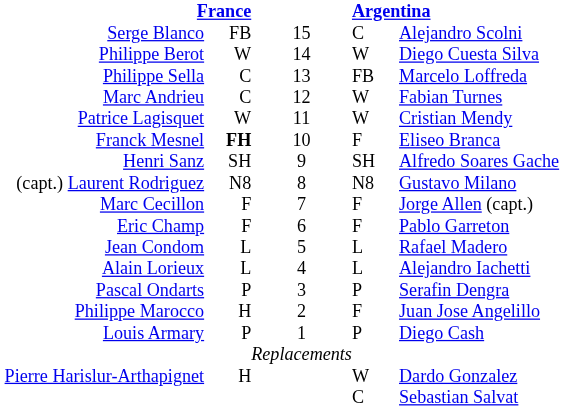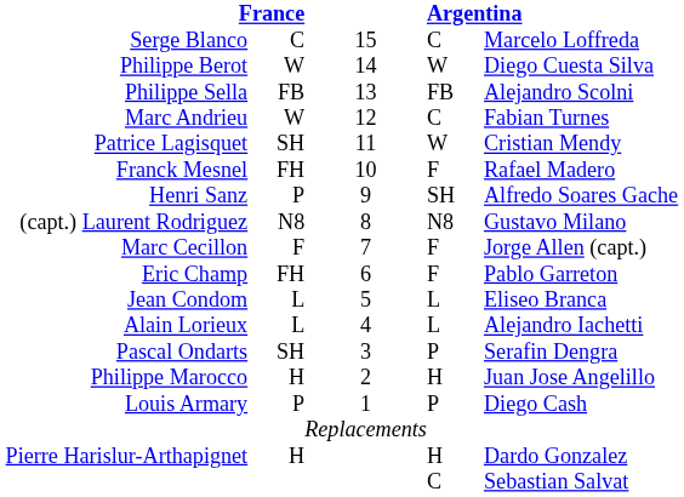Serge Blanco | column 2: FB -> C
Serge Blanco | column 5: Alejandro Scolni -> Marcelo Loffreda
Philippe Sella | column 2: C -> FB
Philippe Sella | column 5: Marcelo Loffreda -> Alejandro Scolni
Marc Andrieu | column 2: C -> W
Marc Andrieu | column 4: W -> C
Patrice Lagisquet | column 2: W -> SH
Franck Mesnel | column 2: bold -> normal
Franck Mesnel | column 5: Eliseo Branca -> Rafael Madero
Henri Sanz | column 2: SH -> P
Eric Champ | column 2: F -> FH
Jean Condom | column 5: Rafael Madero -> Eliseo Branca
Pascal Ondarts | column 2: P -> SH
Philippe Marocco | column 4: F -> H
Pierre Harislur-Arthapignet | column 4: W -> H
